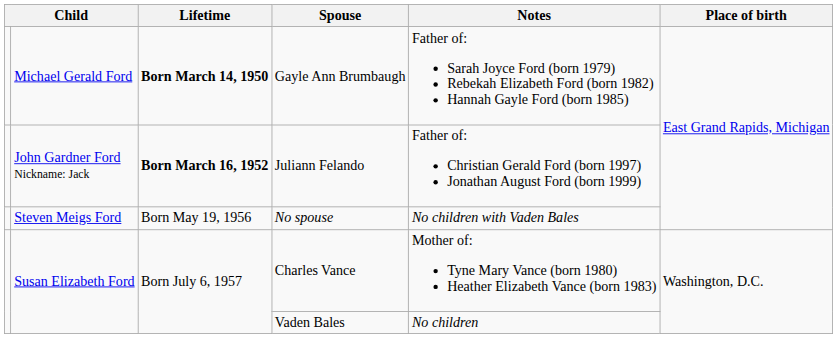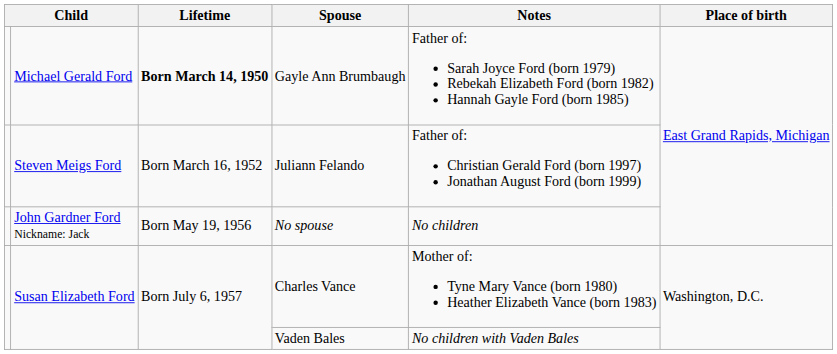Juliann Felando | column 2: John Gardner Ford Nickname: Jack -> Steven Meigs Ford
Juliann Felando | Lifetime: bold -> normal
No spouse | column 2: Steven Meigs Ford -> John Gardner Ford Nickname: Jack
No spouse | Notes: No children with Vaden Bales -> No children
Vaden Bales | Notes: No children -> No children with Vaden Bales
